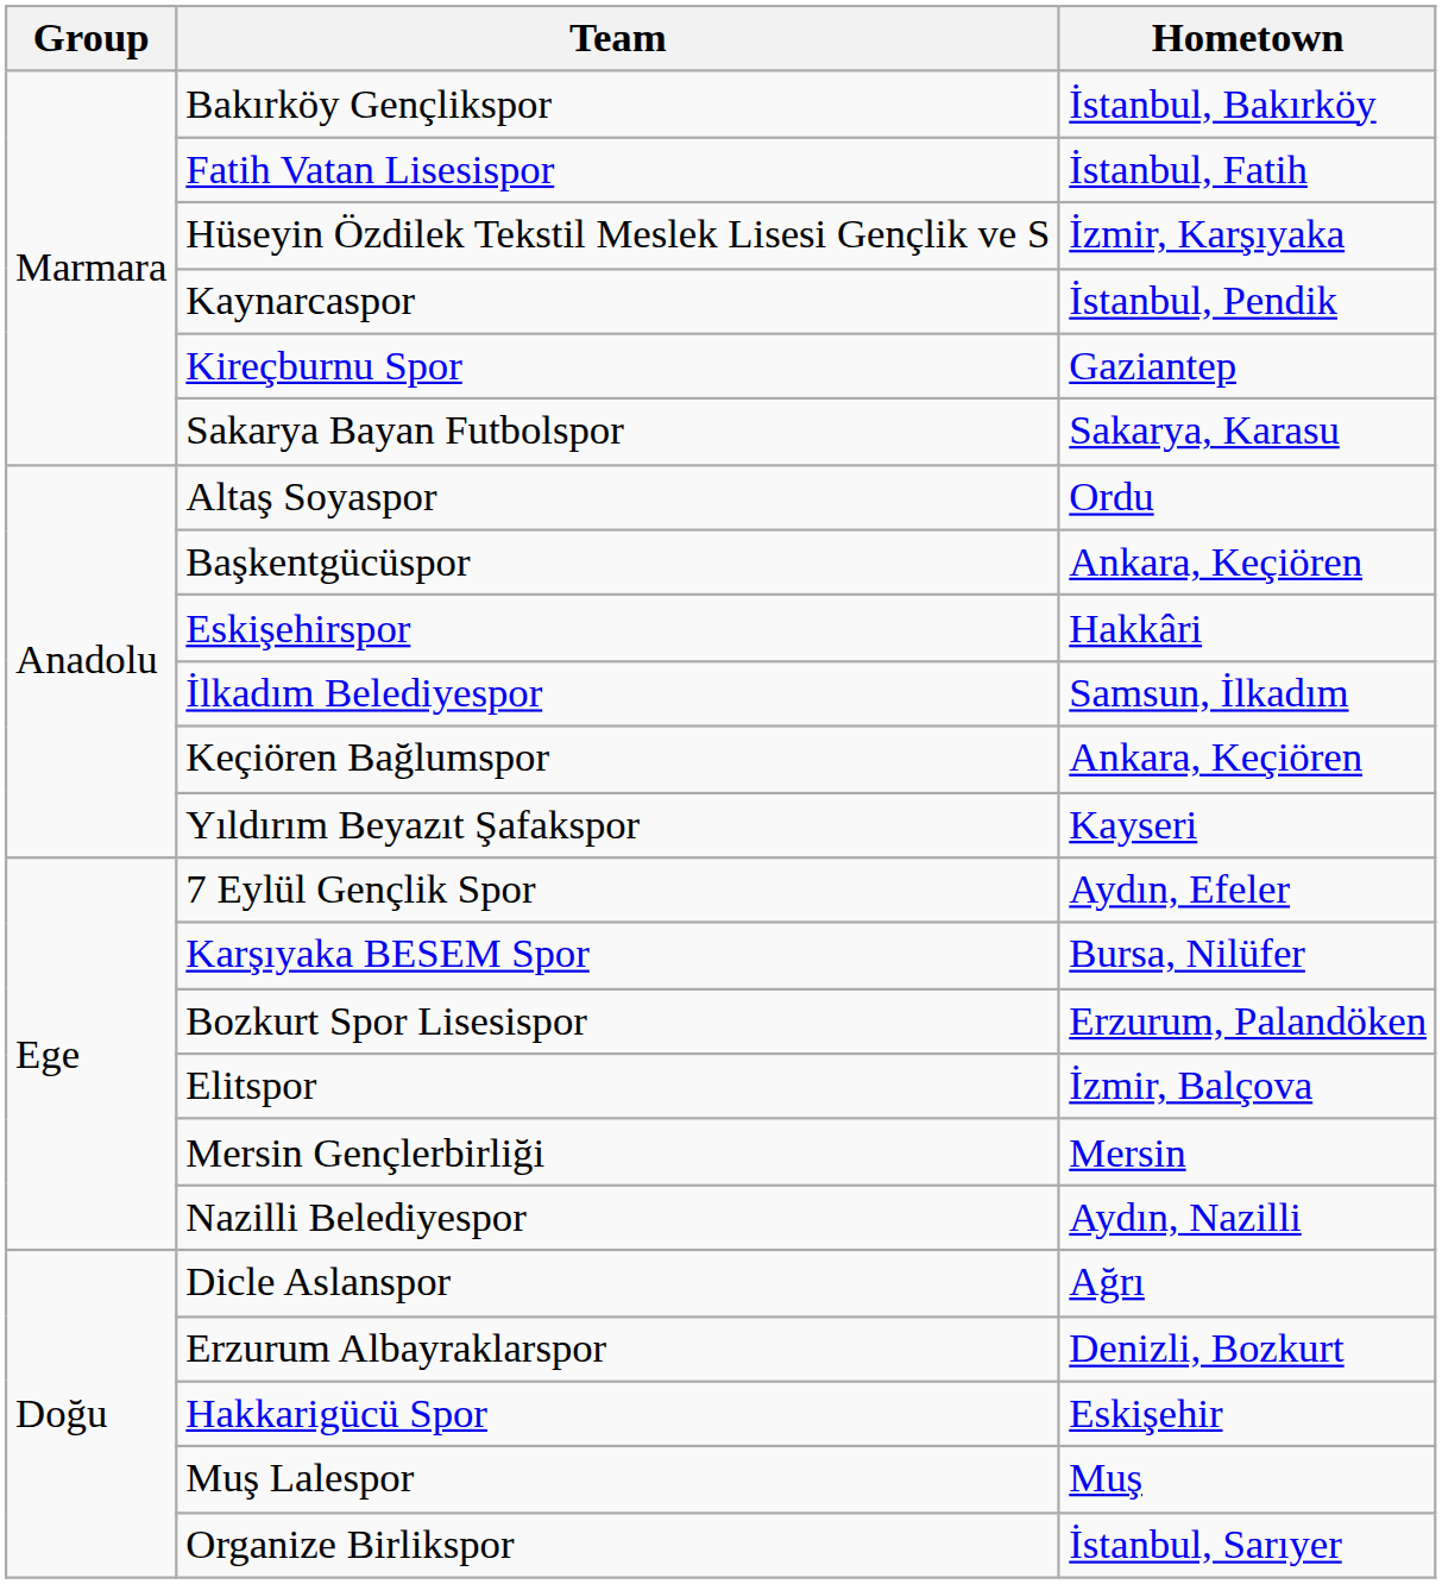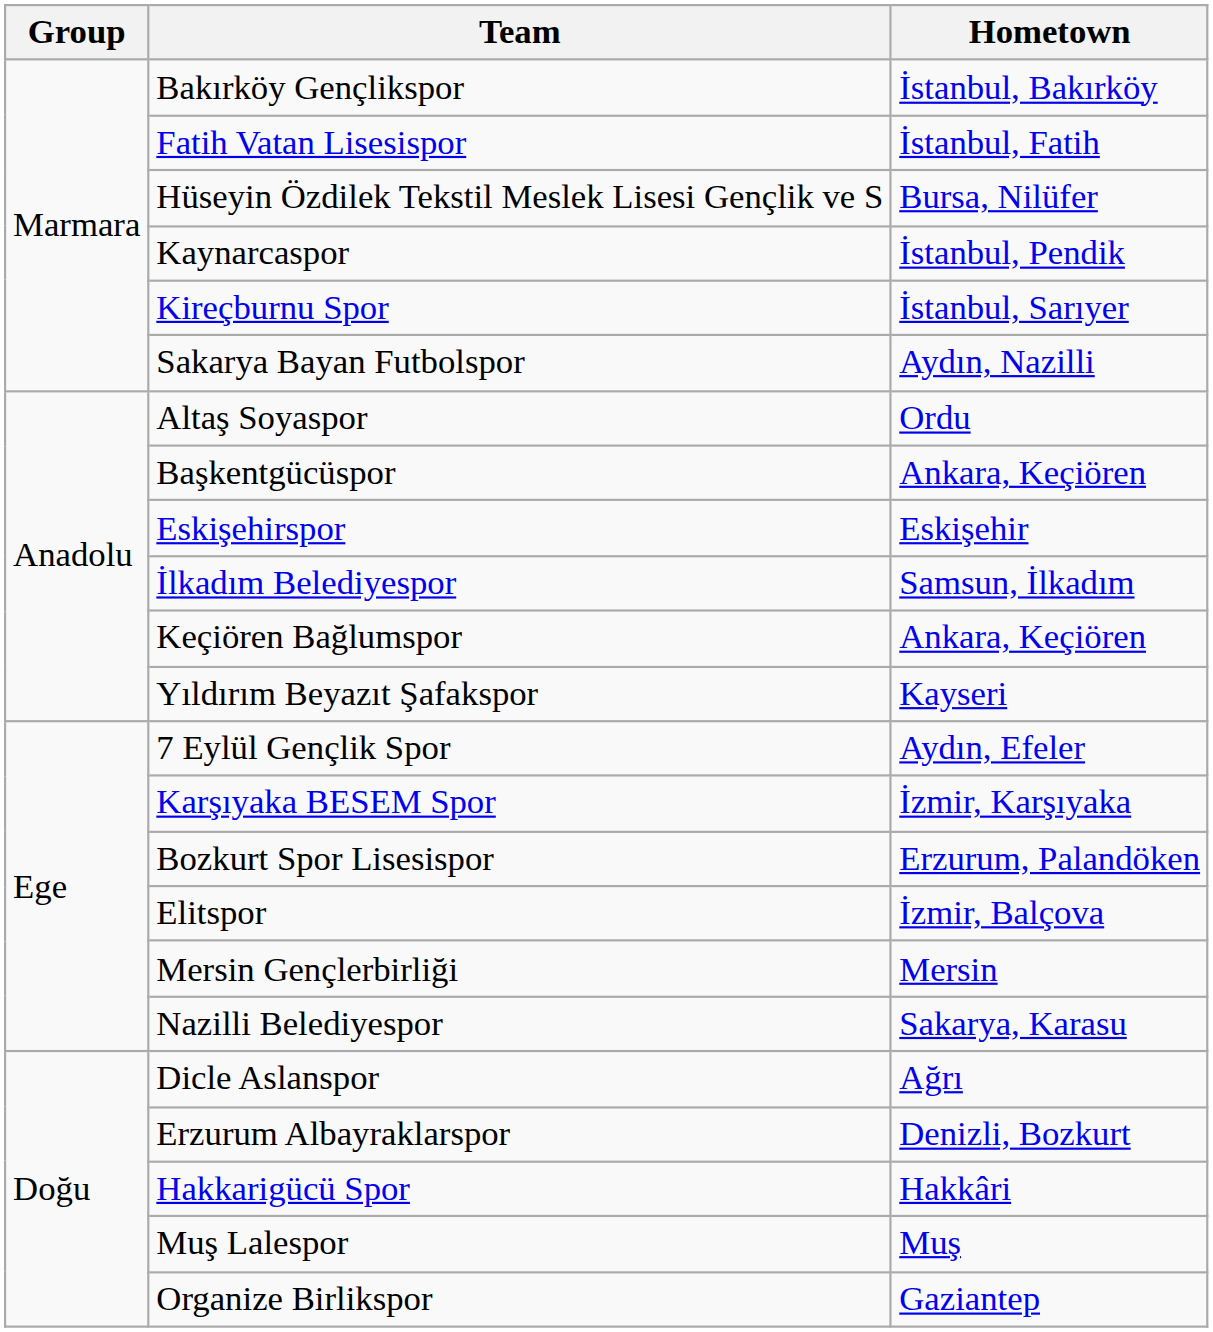Hüseyin Özdilek Tekstil Meslek Lisesi Gençlik ve S | Hometown: İzmir, Karşıyaka -> Bursa, Nilüfer
Kireçburnu Spor | Hometown: Gaziantep -> İstanbul, Sarıyer
Sakarya Bayan Futbolspor | Hometown: Sakarya, Karasu -> Aydın, Nazilli
Eskişehirspor | Hometown: Hakkâri -> Eskişehir
Karşıyaka BESEM Spor | Hometown: Bursa, Nilüfer -> İzmir, Karşıyaka
Nazilli Belediyespor | Hometown: Aydın, Nazilli -> Sakarya, Karasu
Hakkarigücü Spor | Hometown: Eskişehir -> Hakkâri
Organize Birlikspor | Hometown: İstanbul, Sarıyer -> Gaziantep
